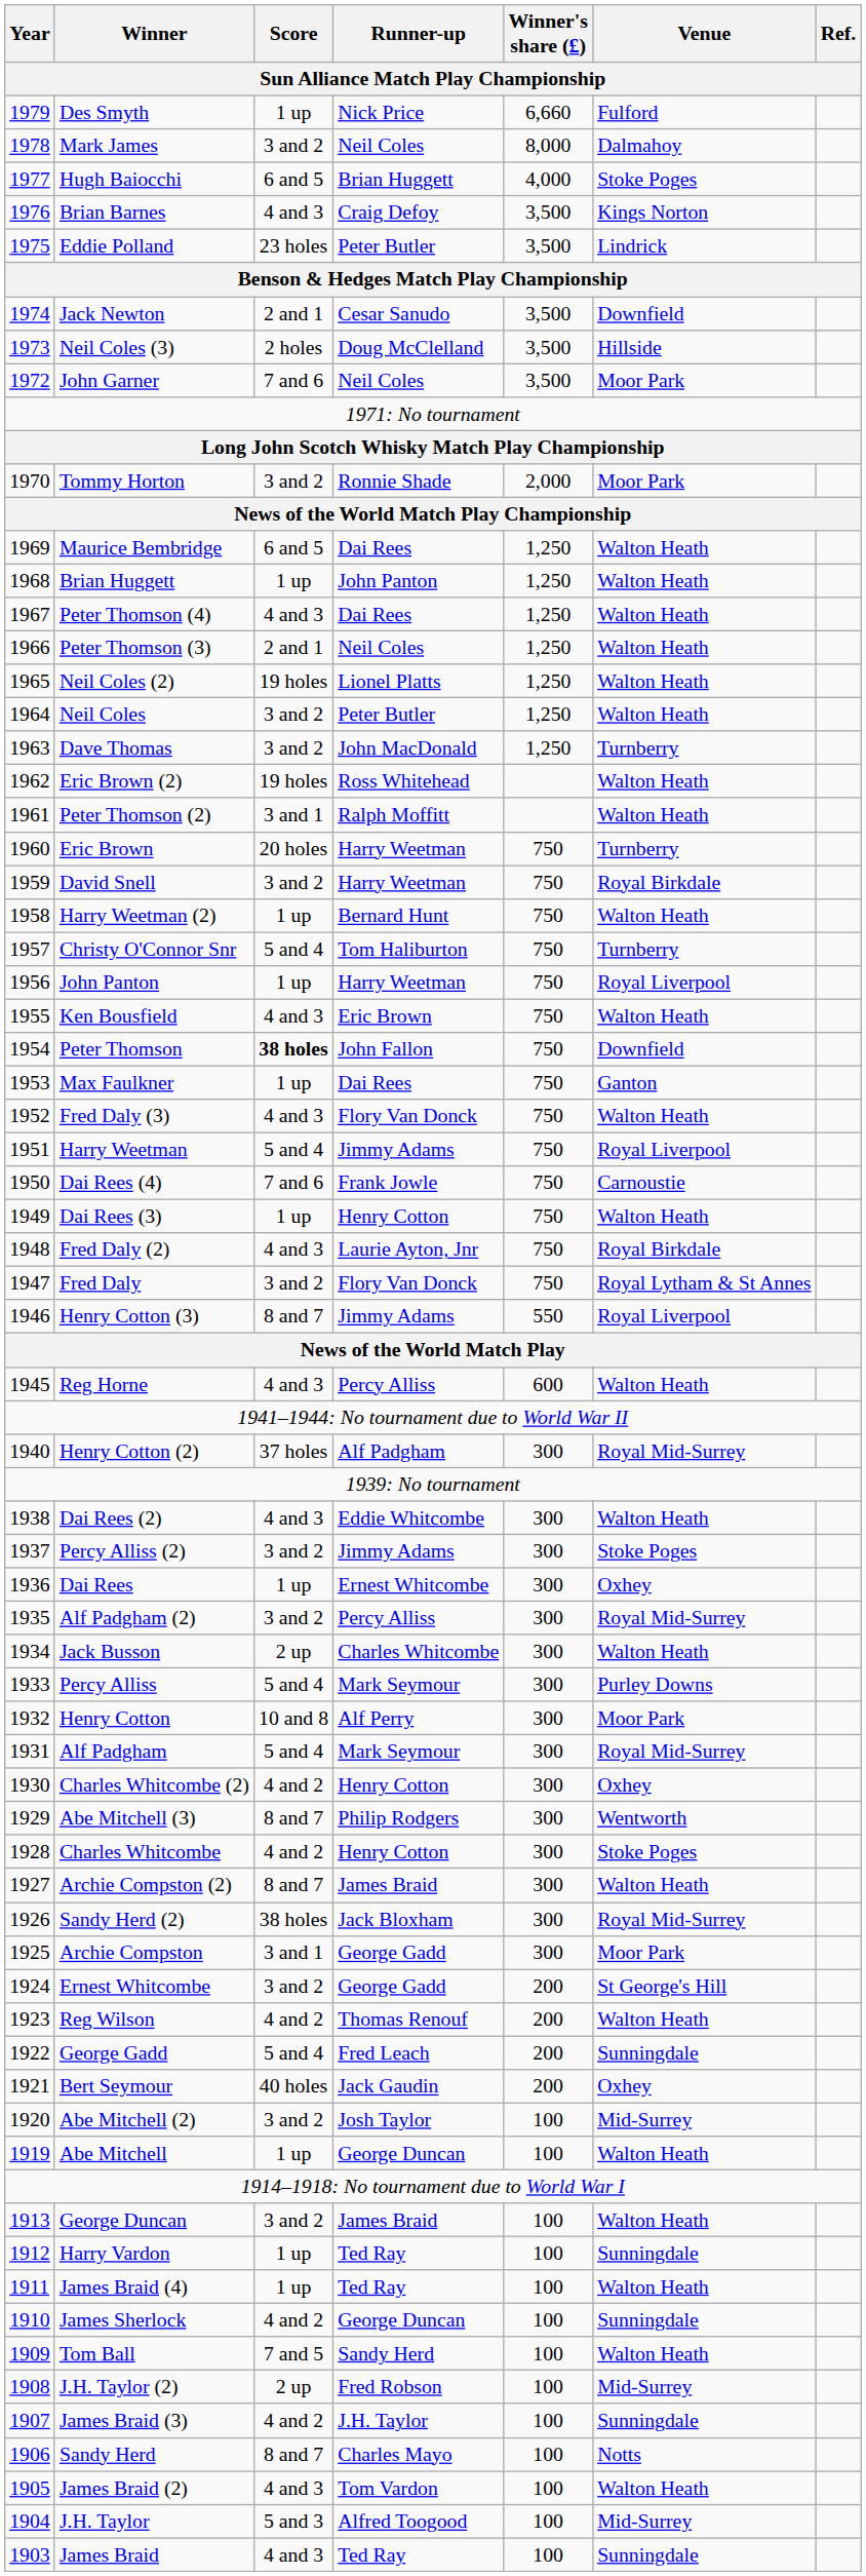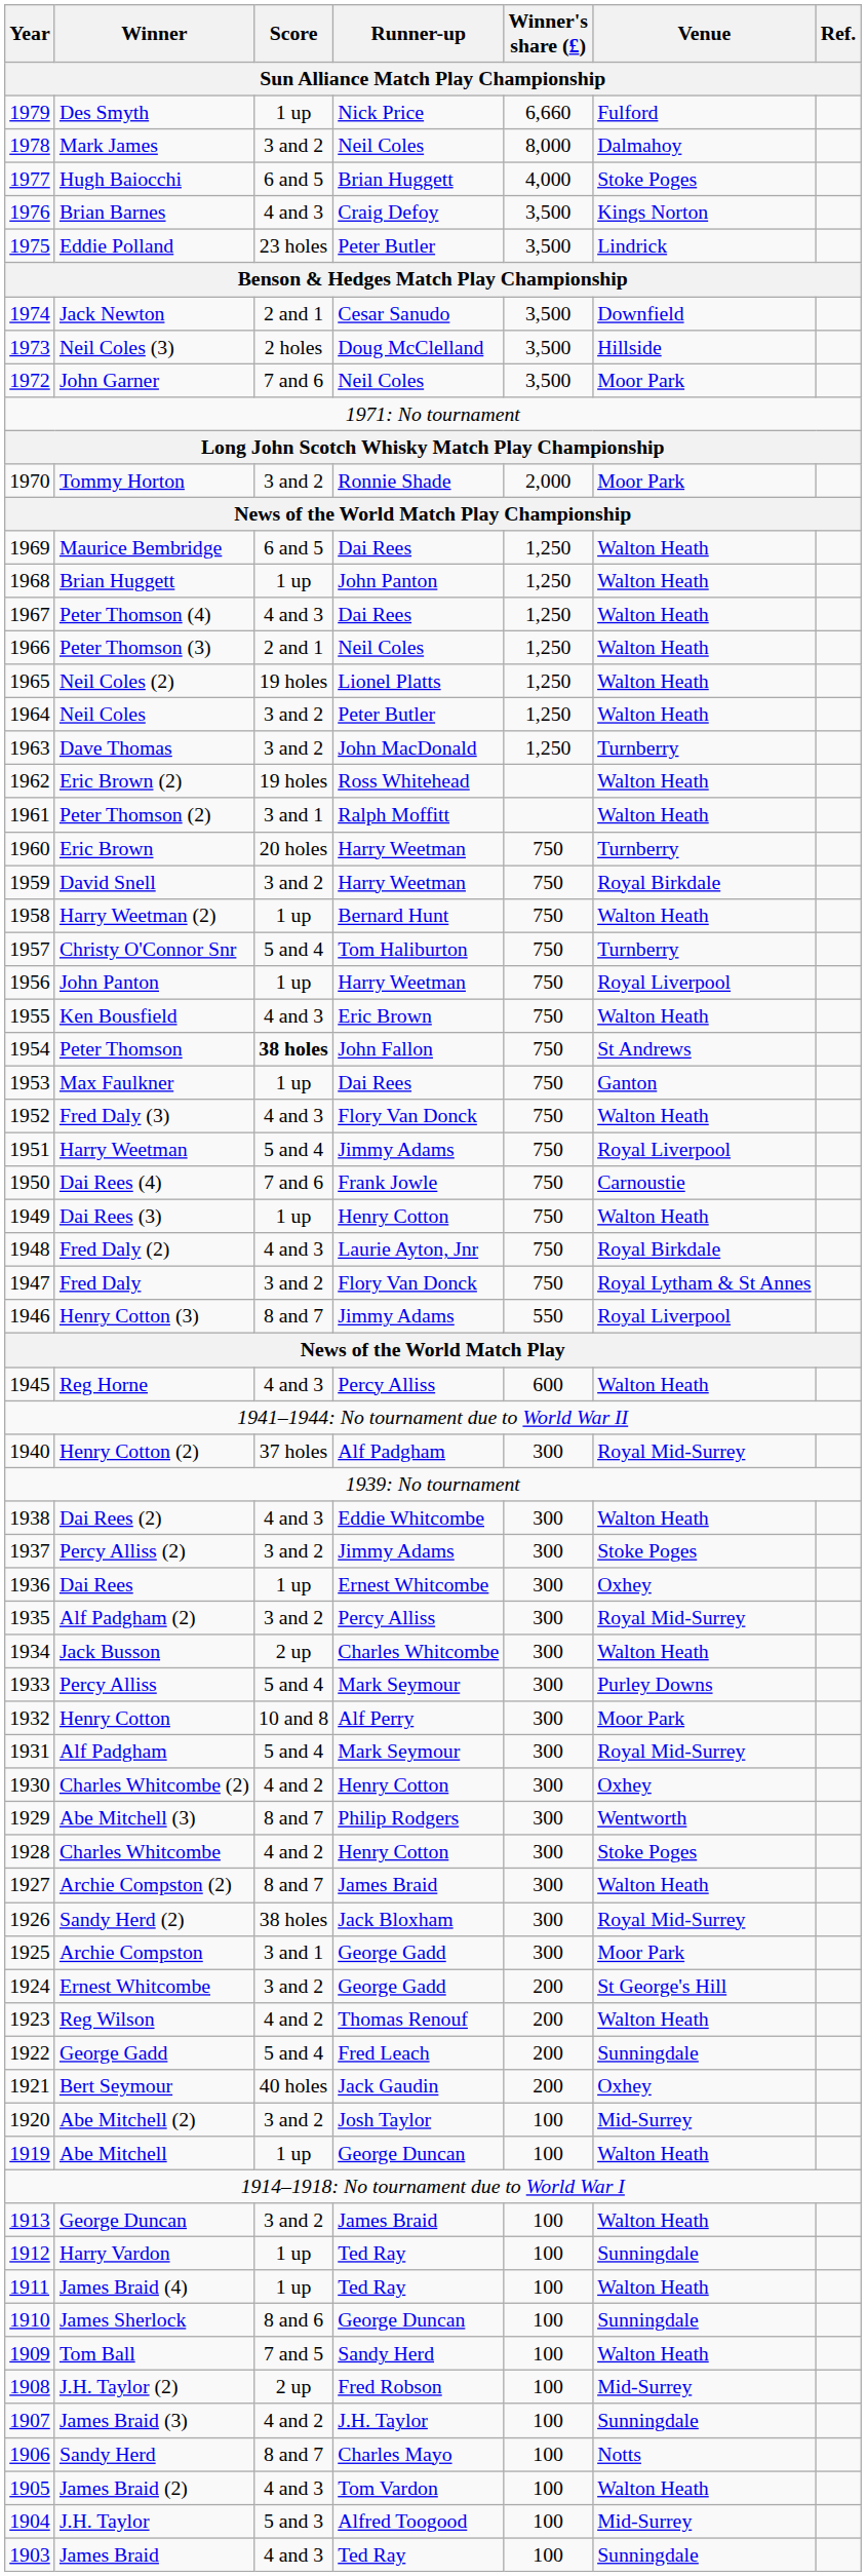Peter Thomson | Venue: Downfield -> St Andrews
James Sherlock | Score: 4 and 2 -> 8 and 6
